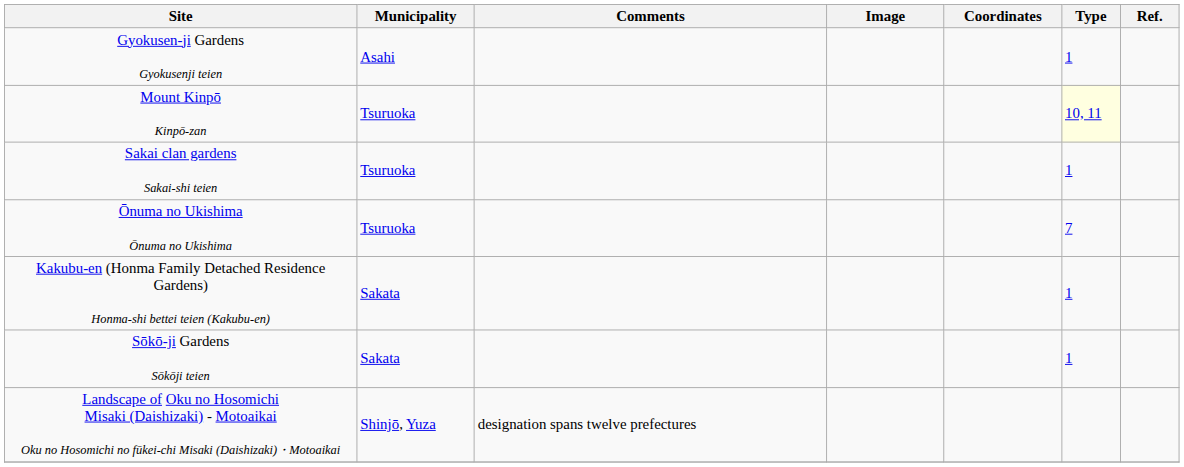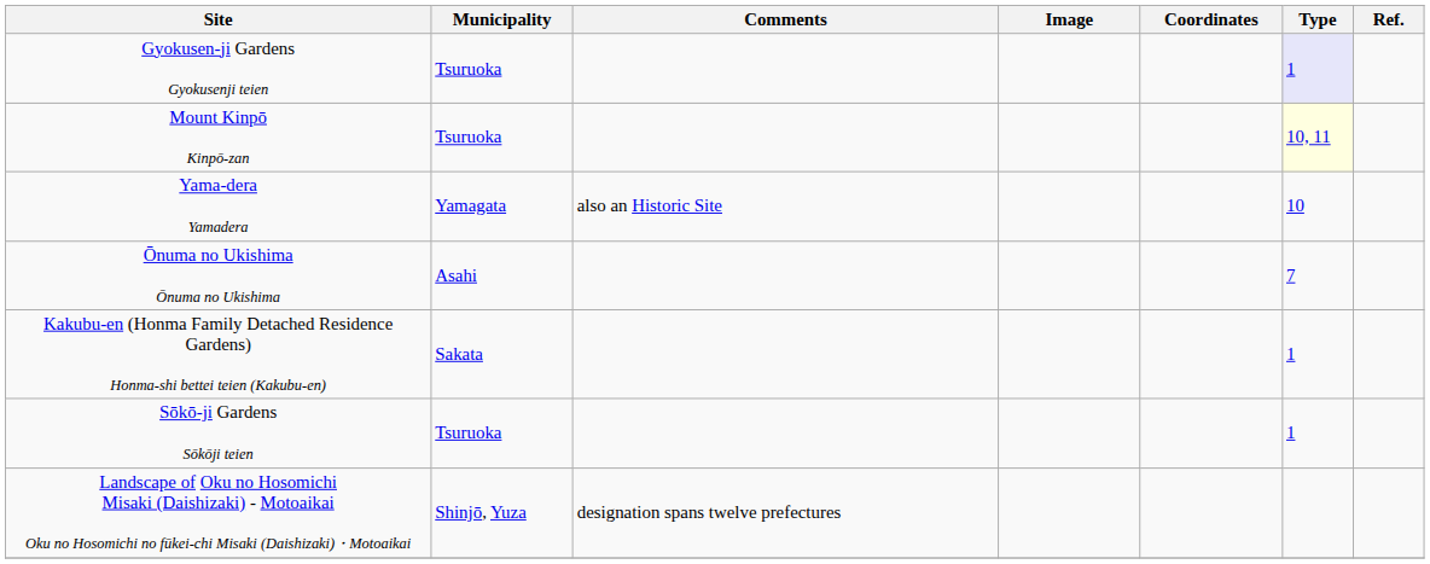Gyokusen-ji Gardens Gyokusenji teien | Municipality: Asahi -> Tsuruoka
Gyokusen-ji Gardens Gyokusenji teien | Type: no background -> lavender background
+ row: Yama-dera Yamadera | Yamagata | also an Historic Site | 10
- row: Sakai clan gardens Sakai-shi teien | Tsuruoka | 1
Ōnuma no Ukishima Ōnuma no Ukishima | Municipality: Tsuruoka -> Asahi
Sōkō-ji Gardens Sōkōji teien | Municipality: Sakata -> Tsuruoka
